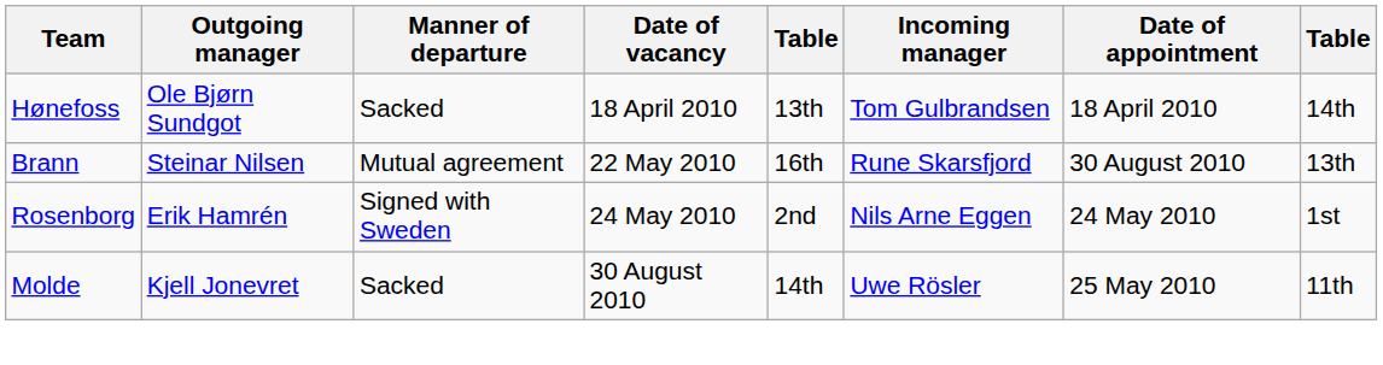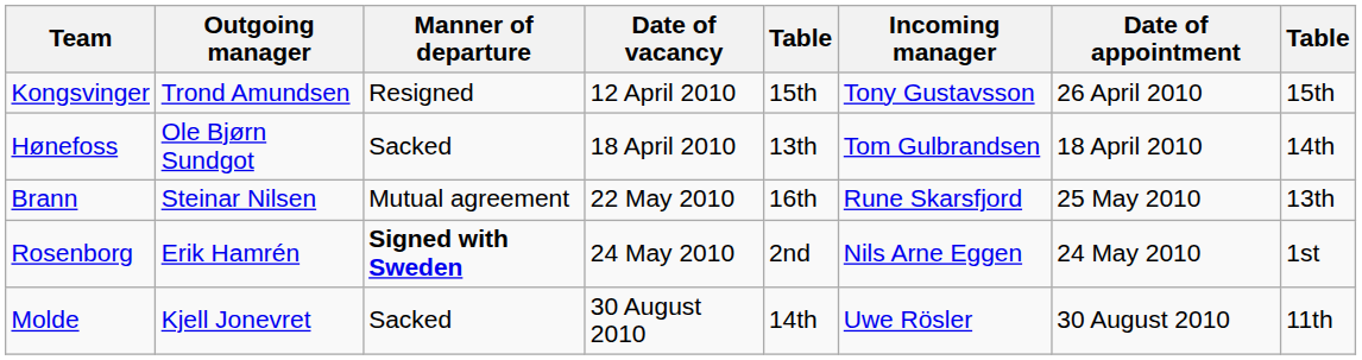+ row: Kongsvinger | Trond Amundsen | Resigned | 12 April 2010 | 15th | Tony Gustavsson | 26 April 2010 | 15th
Brann | Date of appointment: 30 August 2010 -> 25 May 2010
Rosenborg | Manner of departure: normal -> bold
Molde | Date of appointment: 25 May 2010 -> 30 August 2010
